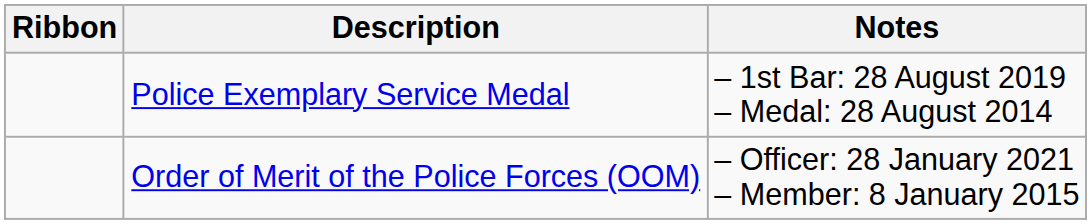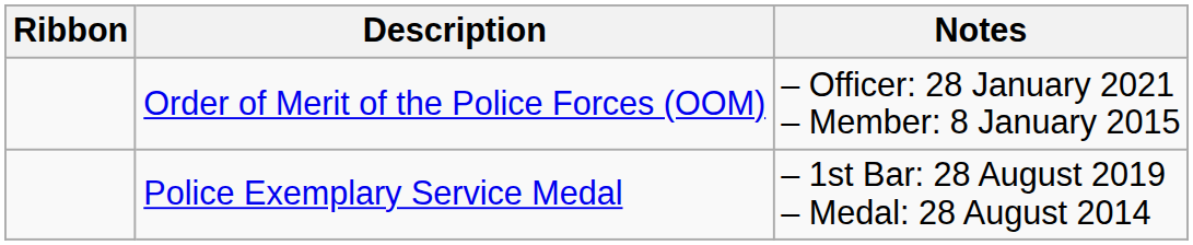rows swapped: Order of Merit of the Police Forces (OOM) <-> Police Exemplary Service Medal
